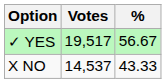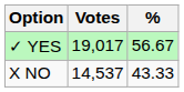✓ YES | Votes: 19,517 -> 19,017
